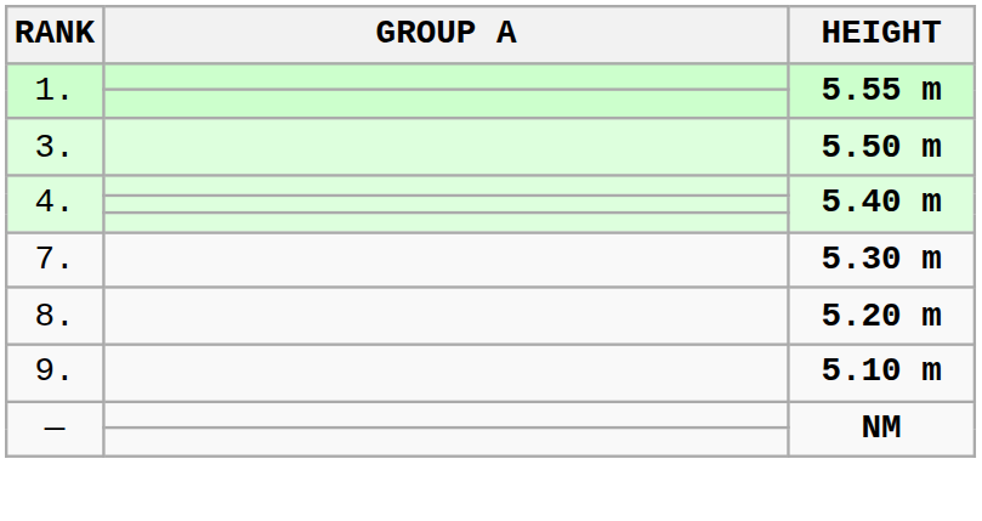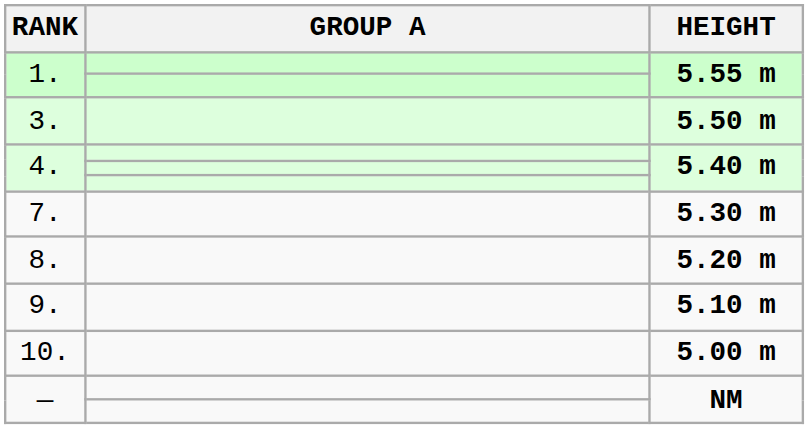+ row: 10. | 5.00 m
